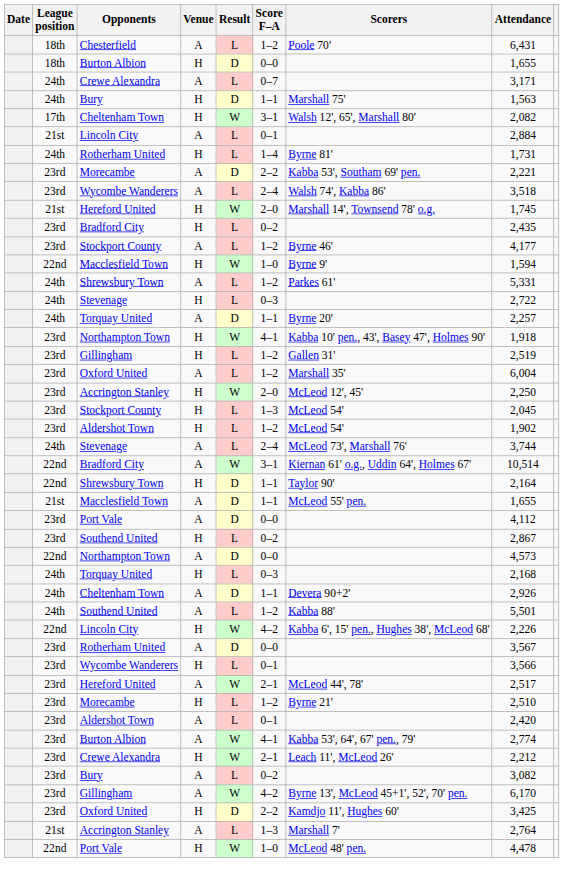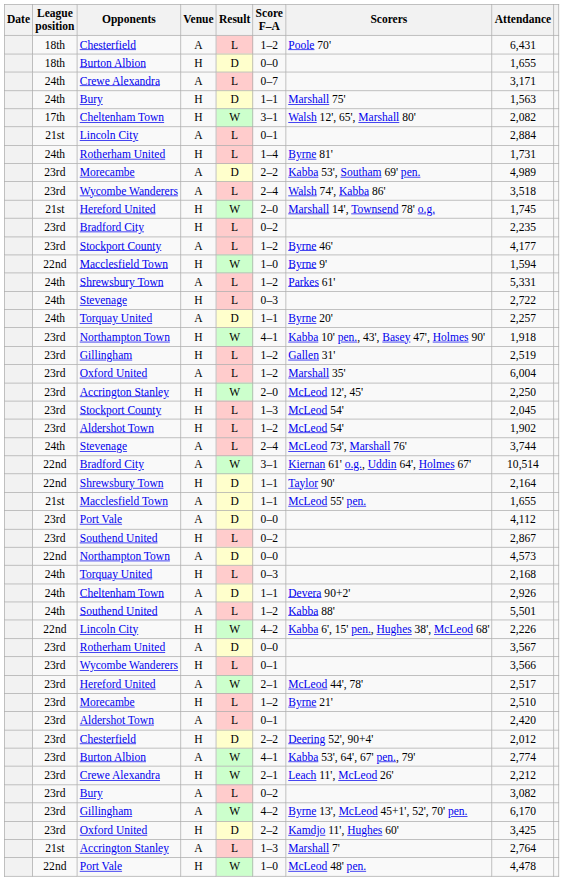Morecambe / A | Attendance: 2,221 -> 4,989
Bradford City / H | Attendance: 2,435 -> 2,235
+ row: 23rd | Chesterfield | H | D | 2–2 | Deering 52', 90+4' | 2,012
